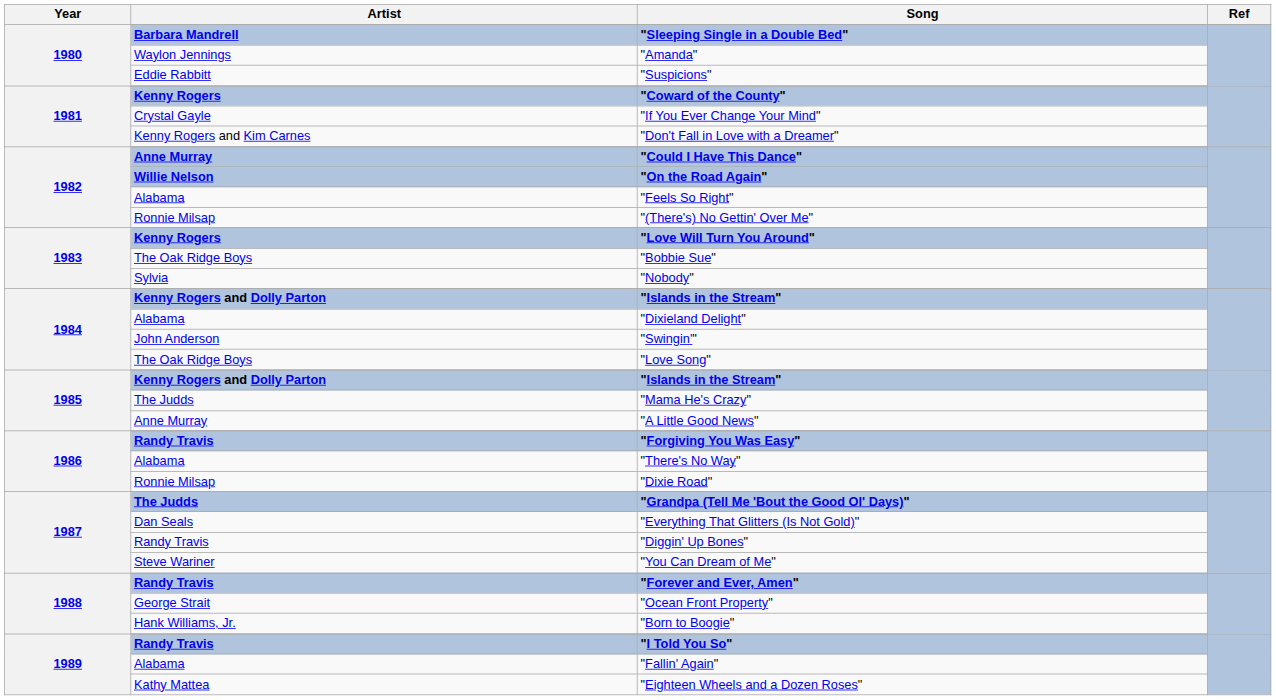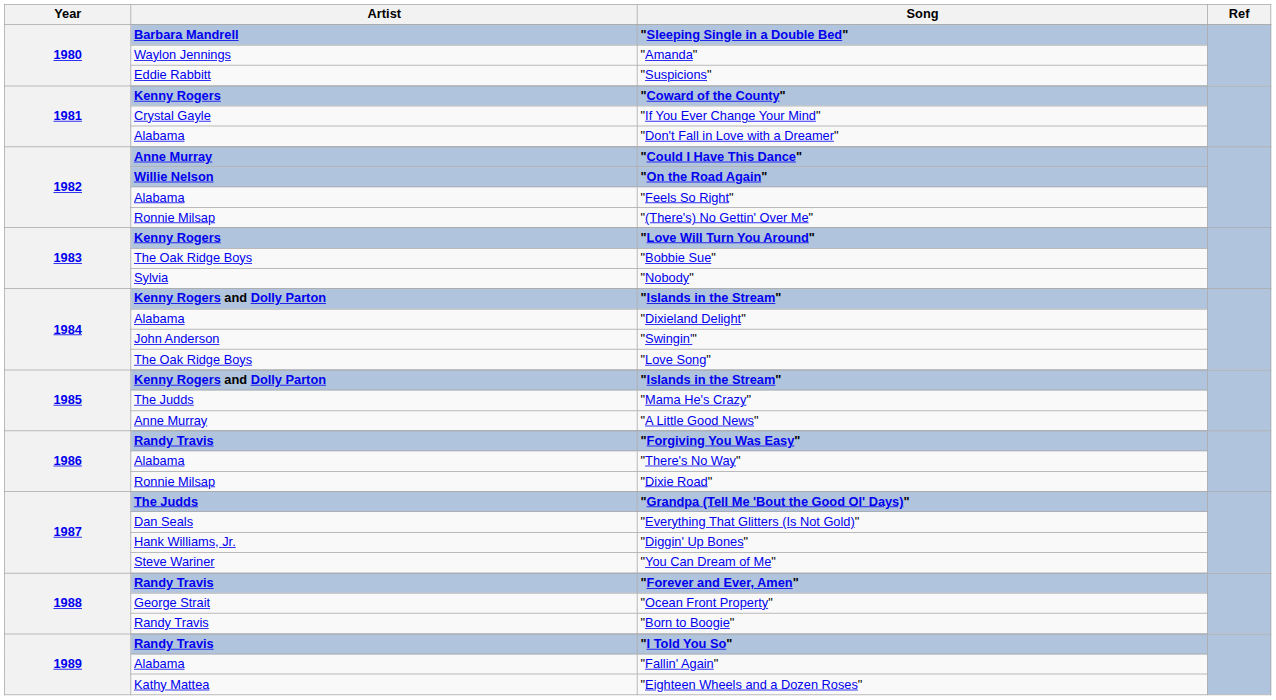"Don't Fall in Love with a Dreamer" | Artist: Kenny Rogers and Kim Carnes -> Alabama
"Diggin' Up Bones" | Artist: Randy Travis -> Hank Williams, Jr.
"Born to Boogie" | Artist: Hank Williams, Jr. -> Randy Travis
